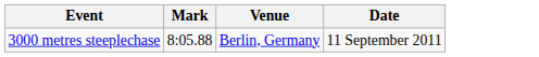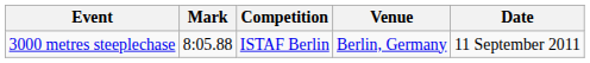+ column: Competition | ISTAF Berlin
